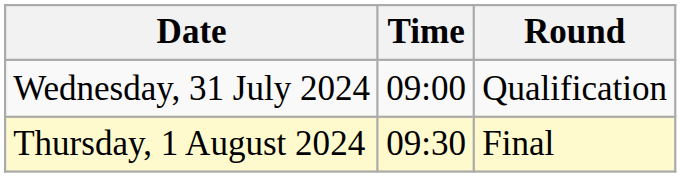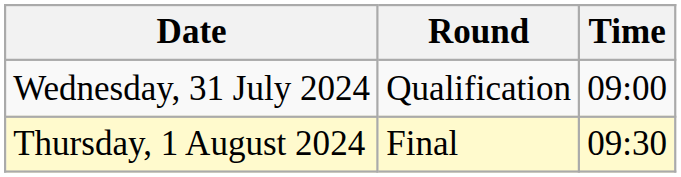columns swapped: Time <-> Round
